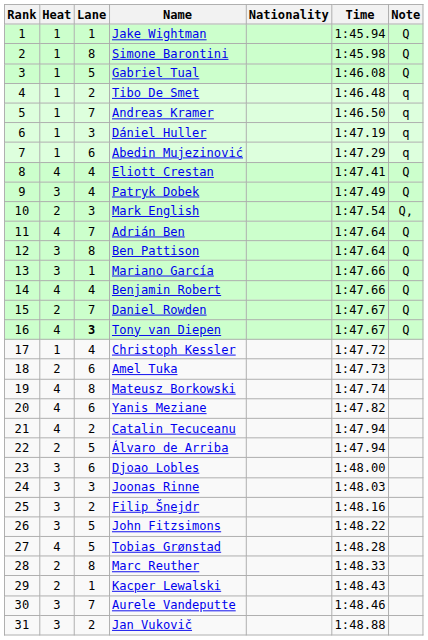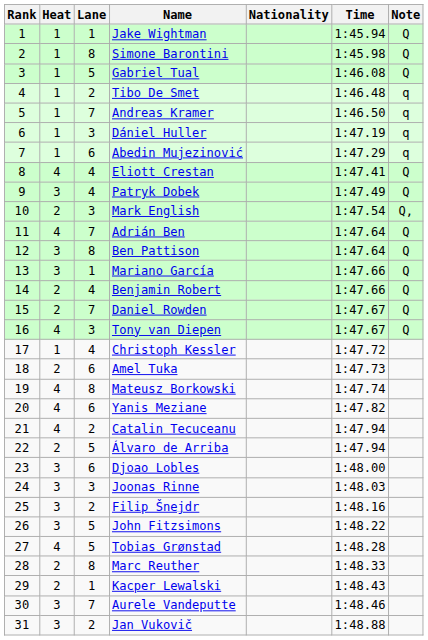Benjamin Robert | Heat: 4 -> 2
Tony van Diepen | Lane: bold -> normal
